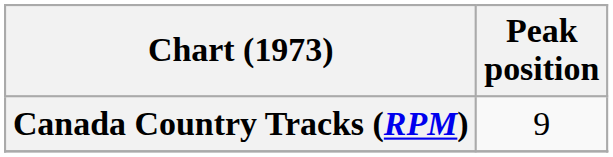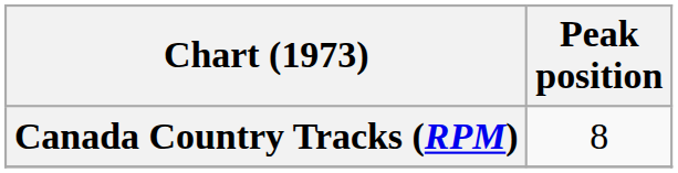Canada Country Tracks (RPM) | Peak position: 9 -> 8
